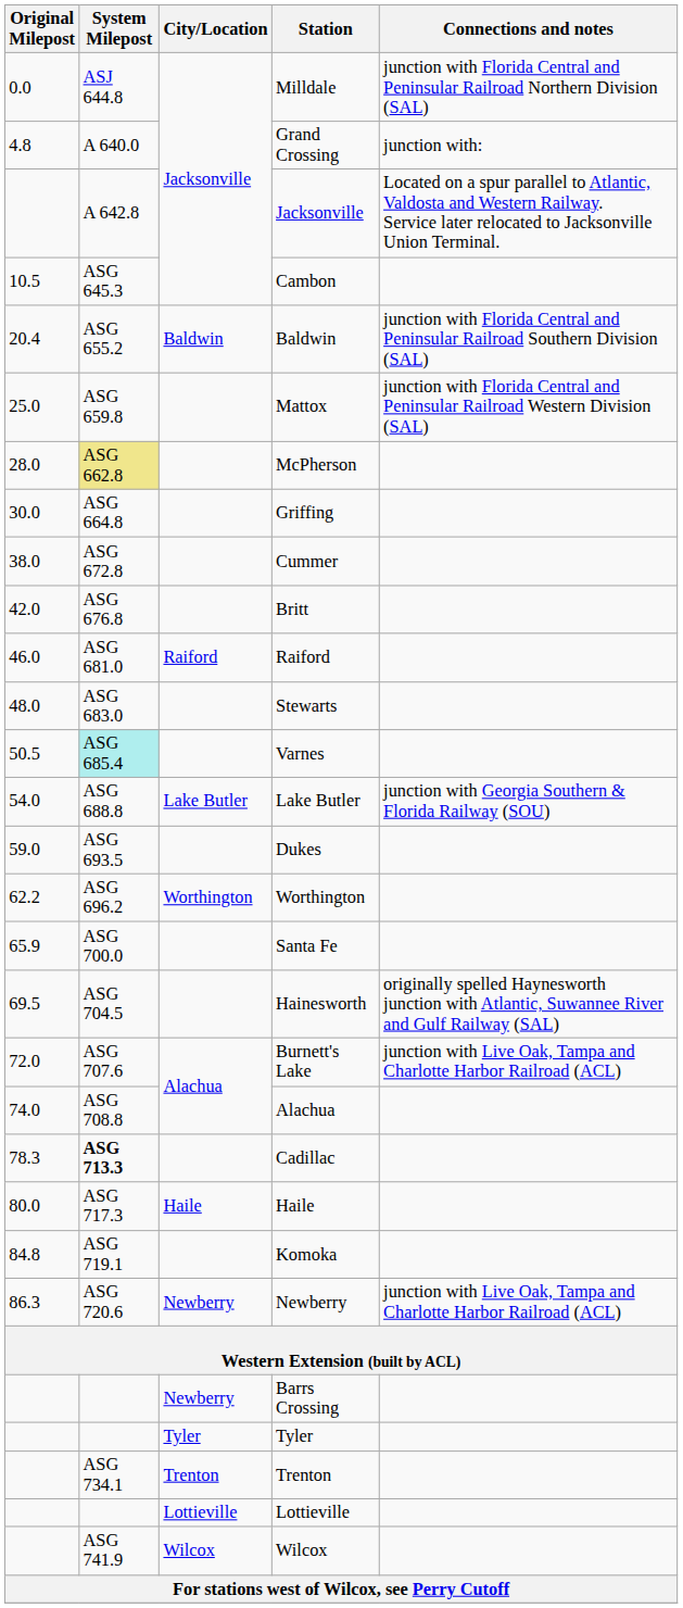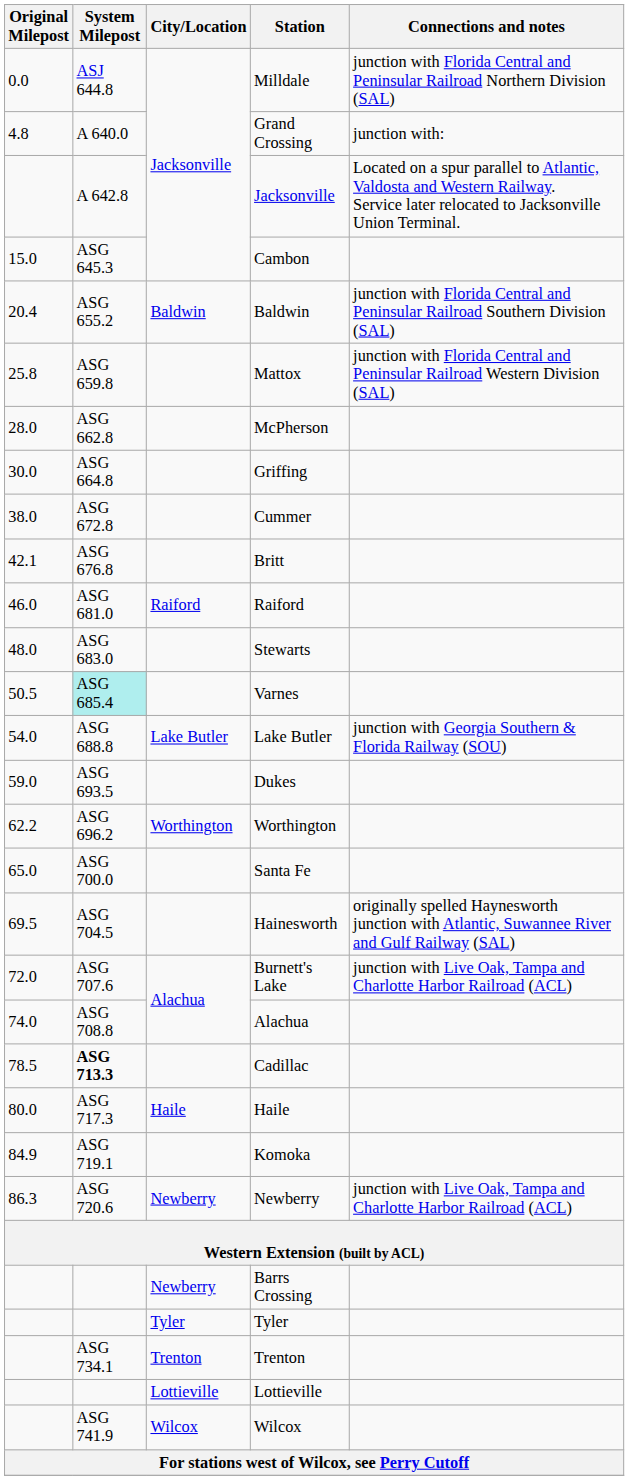Cambon | Original Milepost: 10.5 -> 15.0
Mattox | Original Milepost: 25.0 -> 25.8
McPherson | System Milepost: khaki background -> no background
Britt | Original Milepost: 42.0 -> 42.1
Santa Fe | Original Milepost: 65.9 -> 65.0
Cadillac | Original Milepost: 78.3 -> 78.5
Komoka | Original Milepost: 84.8 -> 84.9
